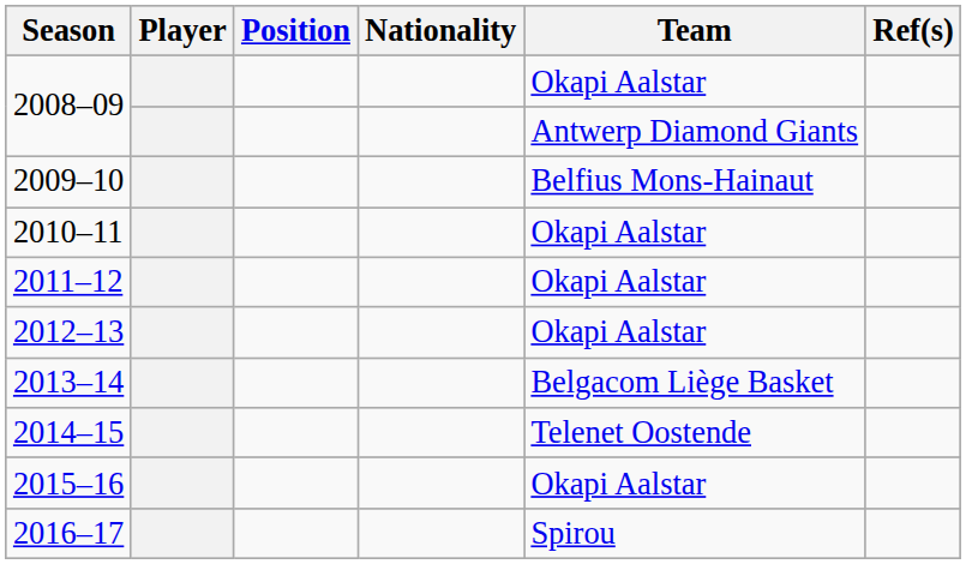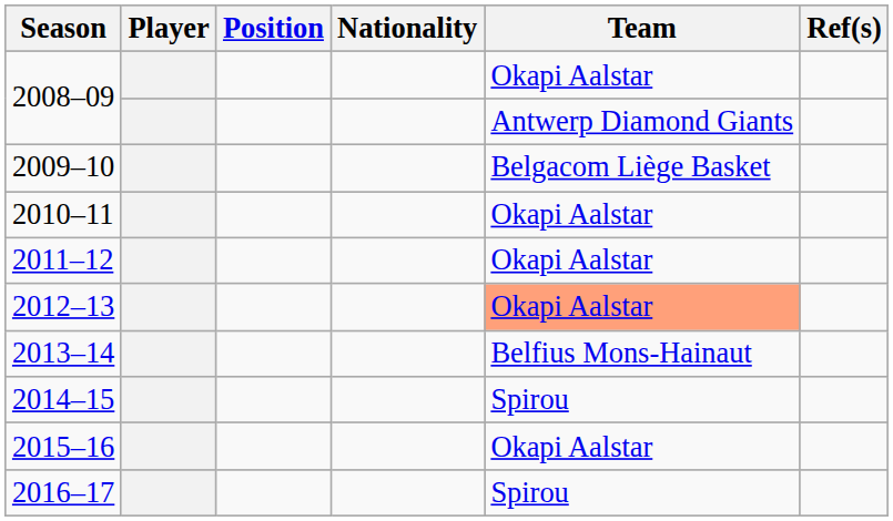2009–10 | Team: Belfius Mons-Hainaut -> Belgacom Liège Basket
2012–13 | Team: no background -> lightsalmon background
2013–14 | Team: Belgacom Liège Basket -> Belfius Mons-Hainaut
2014–15 | Team: Telenet Oostende -> Spirou
